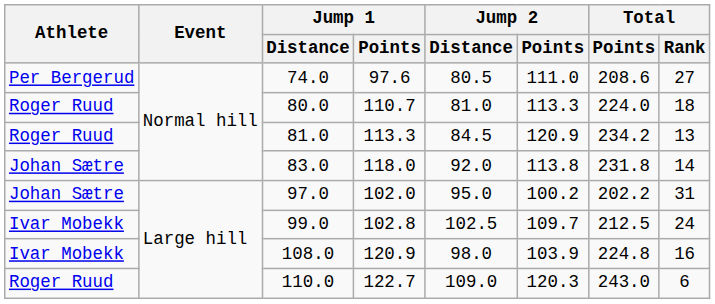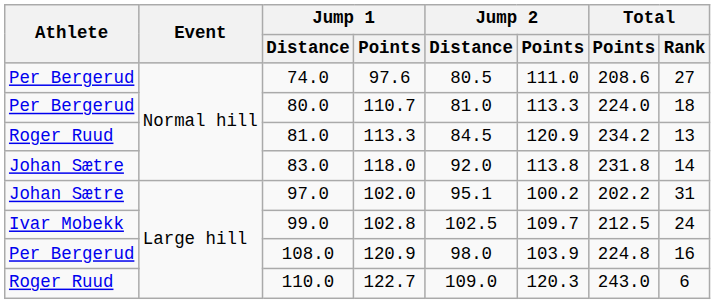80.0 | Athlete: Roger Ruud -> Per Bergerud
97.0 | Jump 2 / Distance: 95.0 -> 95.1
108.0 | Athlete: Ivar Mobekk -> Per Bergerud
